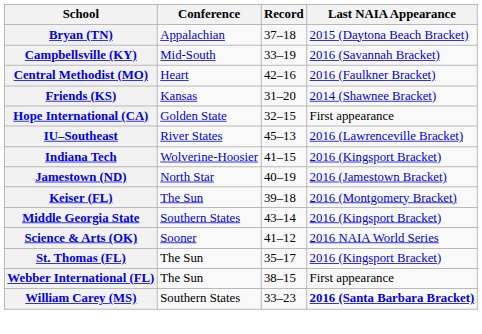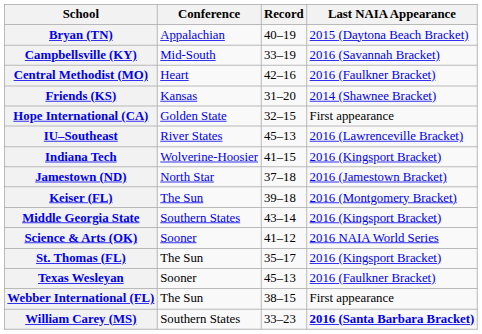Bryan (TN) | Record: 37–18 -> 40–19
Jamestown (ND) | Record: 40–19 -> 37–18
+ row: Texas Wesleyan | Sooner | 45–13 | 2016 (Faulkner Bracket)
